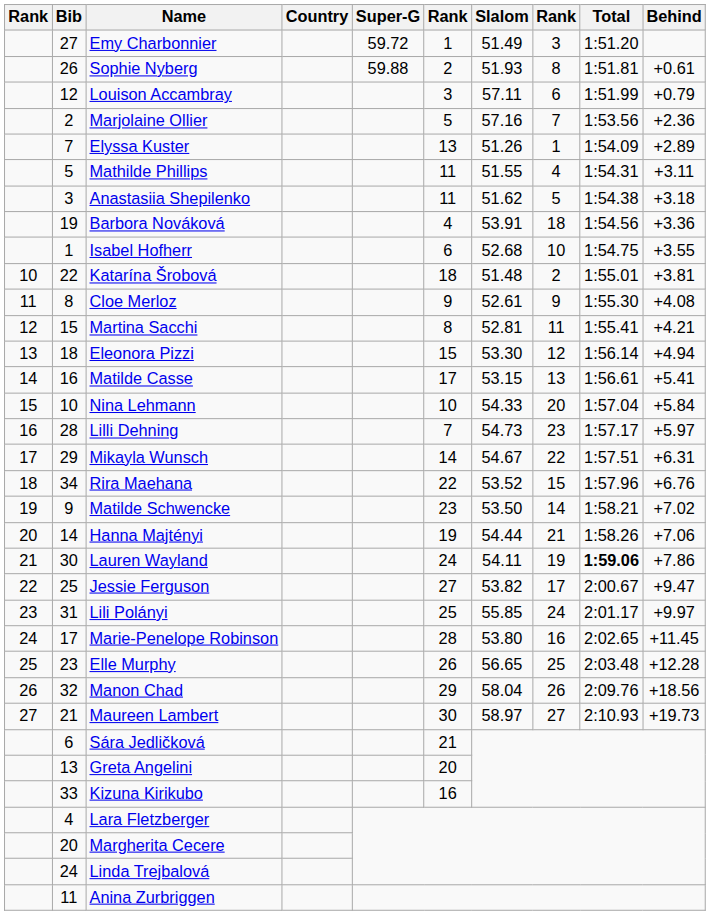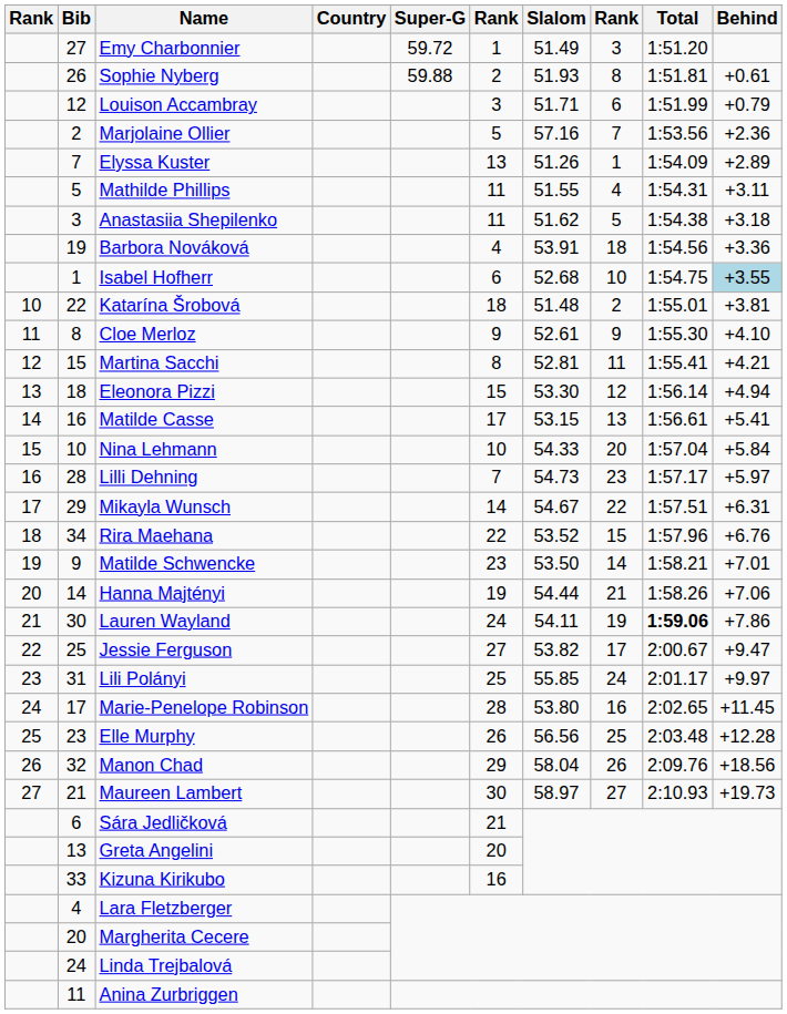Louison Accambray | Slalom: 57.11 -> 51.71
Isabel Hofherr | Behind: no background -> lightblue background
Cloe Merloz | Behind: +4.08 -> +4.10
Matilde Schwencke | Behind: +7.02 -> +7.01
Elle Murphy | Slalom: 56.65 -> 56.56
